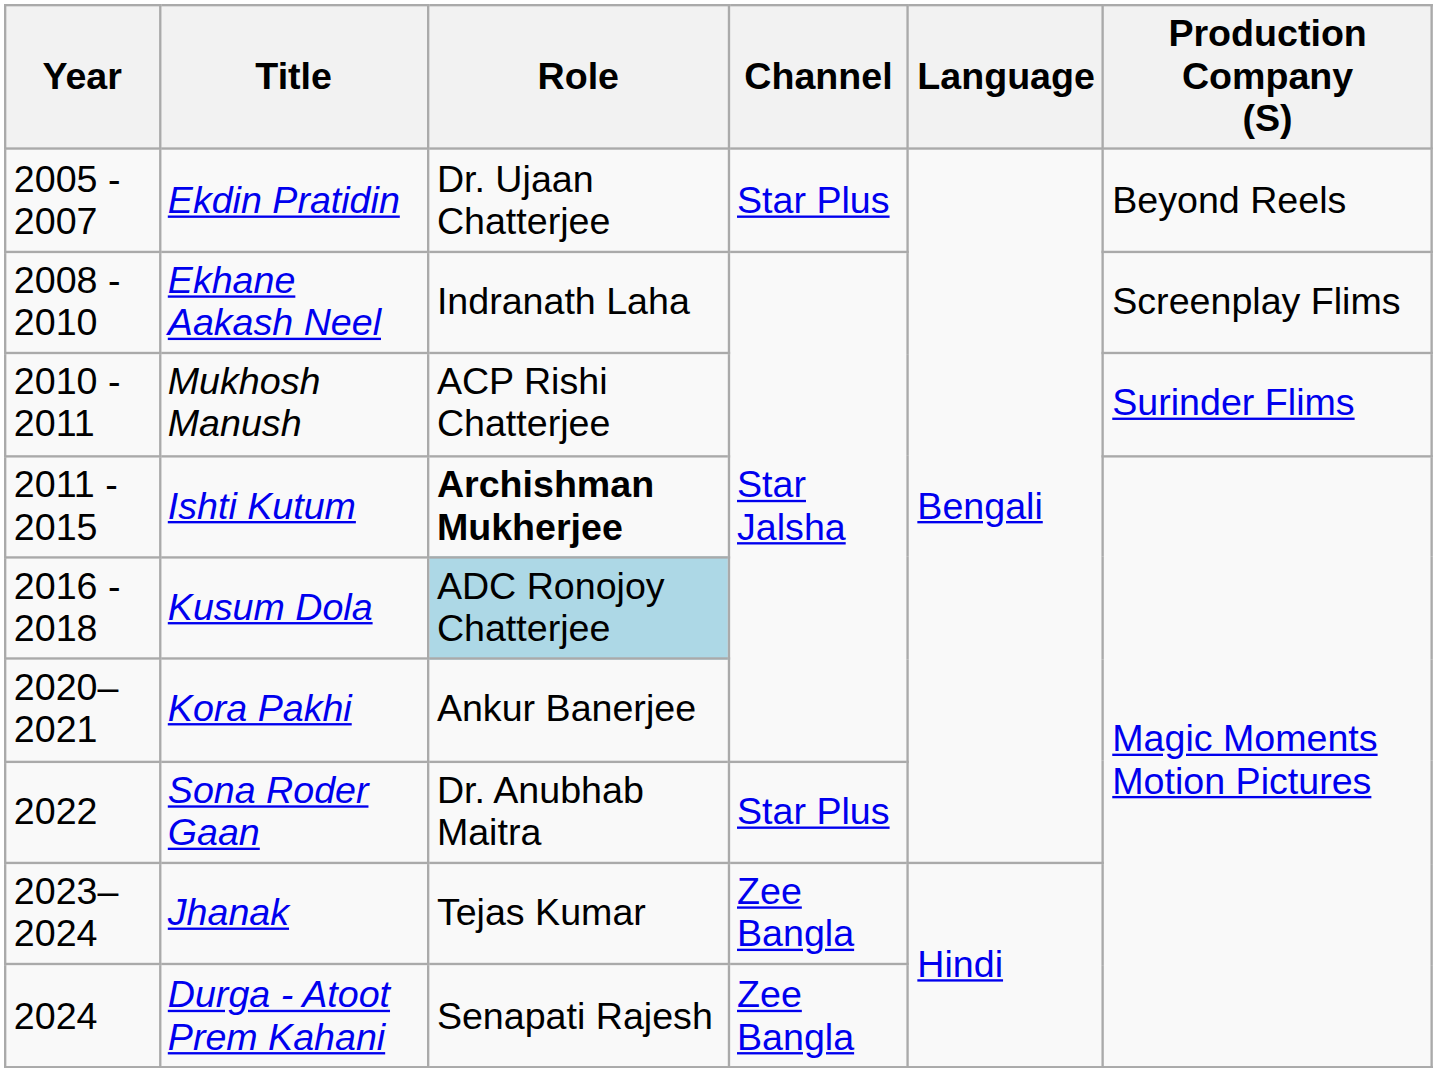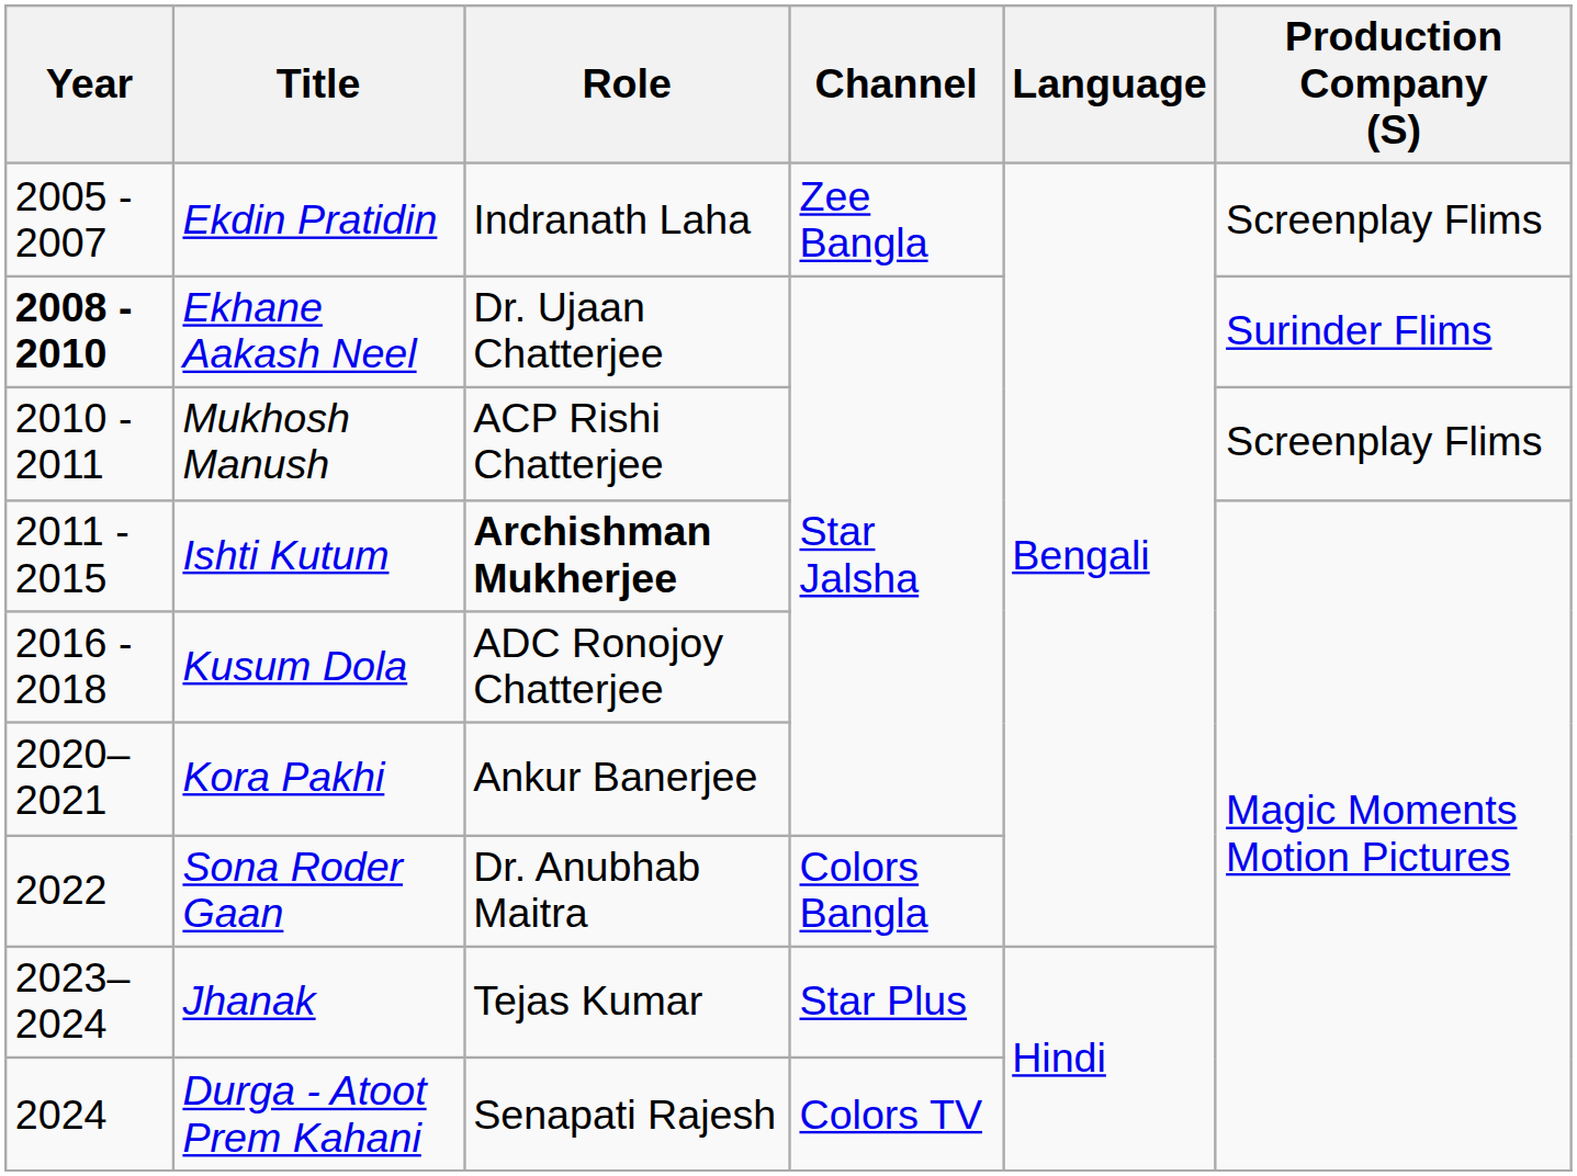Ekdin Pratidin | Role: Dr. Ujaan Chatterjee -> Indranath Laha
Ekdin Pratidin | Channel: Star Plus -> Zee Bangla
Ekdin Pratidin | Production Company (S): Beyond Reels -> Screenplay Flims
Ekhane Aakash Neel | Year: normal -> bold
Ekhane Aakash Neel | Role: Indranath Laha -> Dr. Ujaan Chatterjee
Ekhane Aakash Neel | Production Company (S): Screenplay Flims -> Surinder Flims
Mukhosh Manush | Production Company (S): Surinder Flims -> Screenplay Flims
Kusum Dola | Role: lightblue background -> no background
Sona Roder Gaan | Channel: Star Plus -> Colors Bangla
Jhanak | Channel: Zee Bangla -> Star Plus
Durga - Atoot Prem Kahani | Channel: Zee Bangla -> Colors TV
